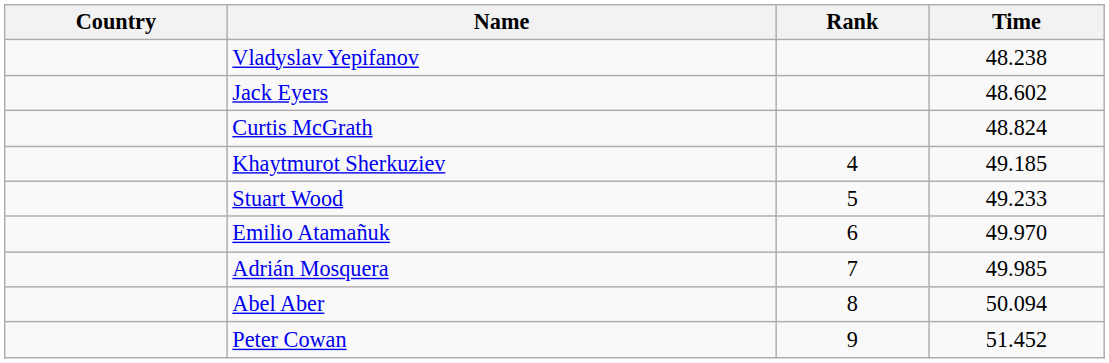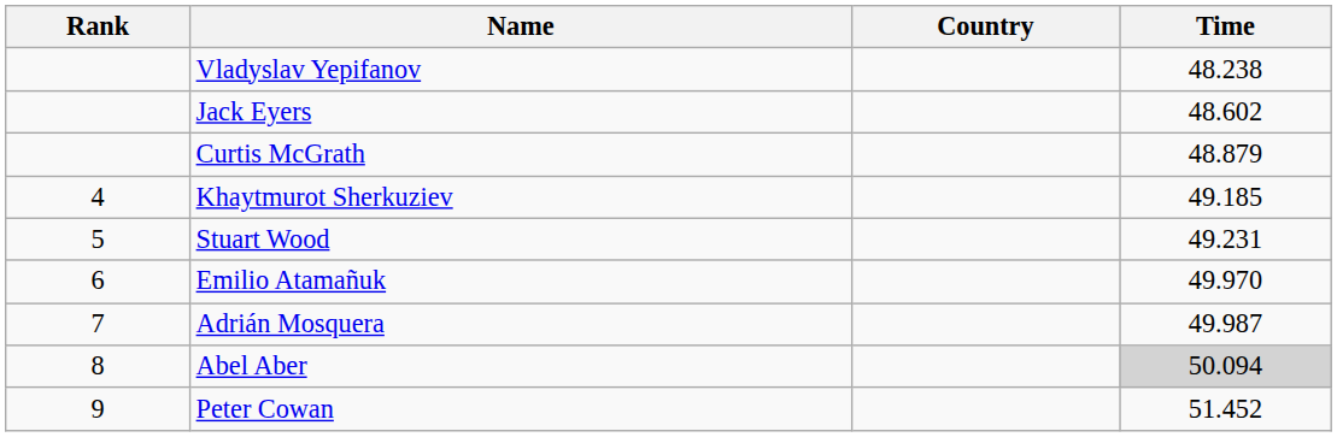columns swapped: Rank <-> Country
Curtis McGrath | Time: 48.824 -> 48.879
Stuart Wood | Time: 49.233 -> 49.231
Adrián Mosquera | Time: 49.985 -> 49.987
Abel Aber | Time: no background -> lightgrey background
